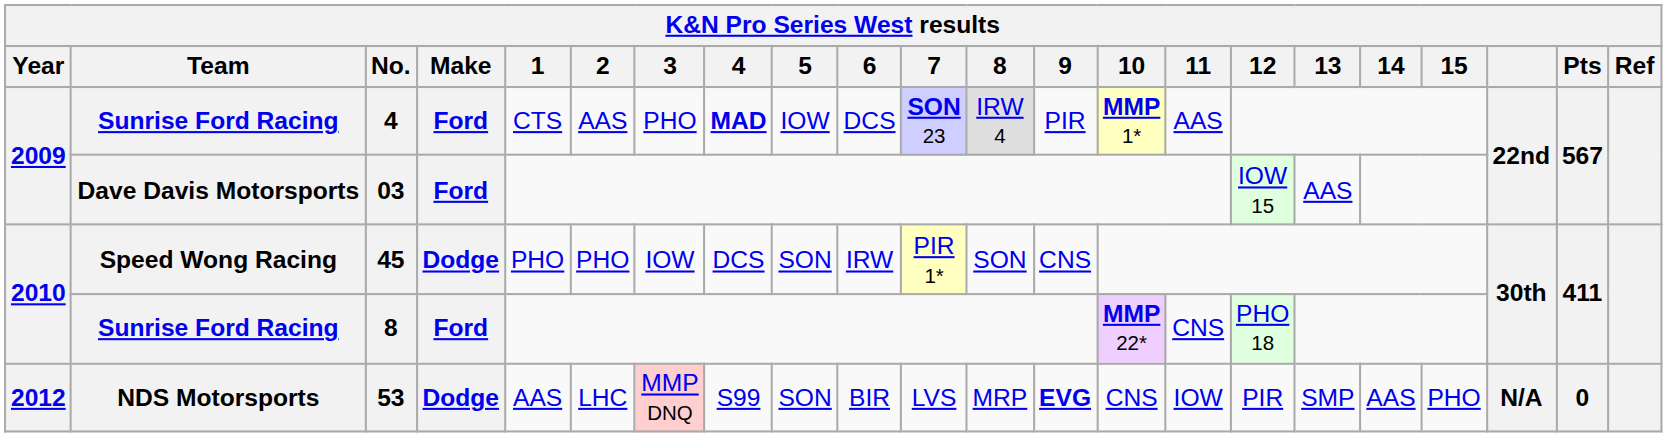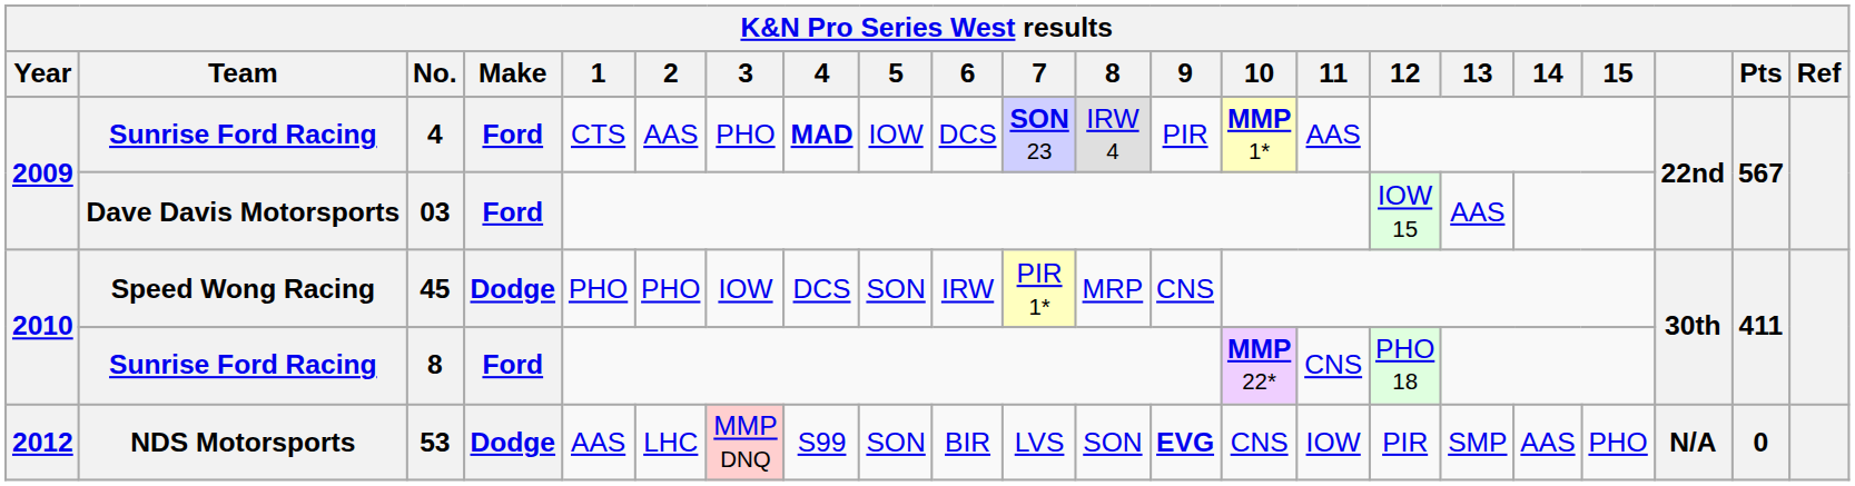Speed Wong Racing | 8: SON -> MRP
NDS Motorsports | 8: MRP -> SON
